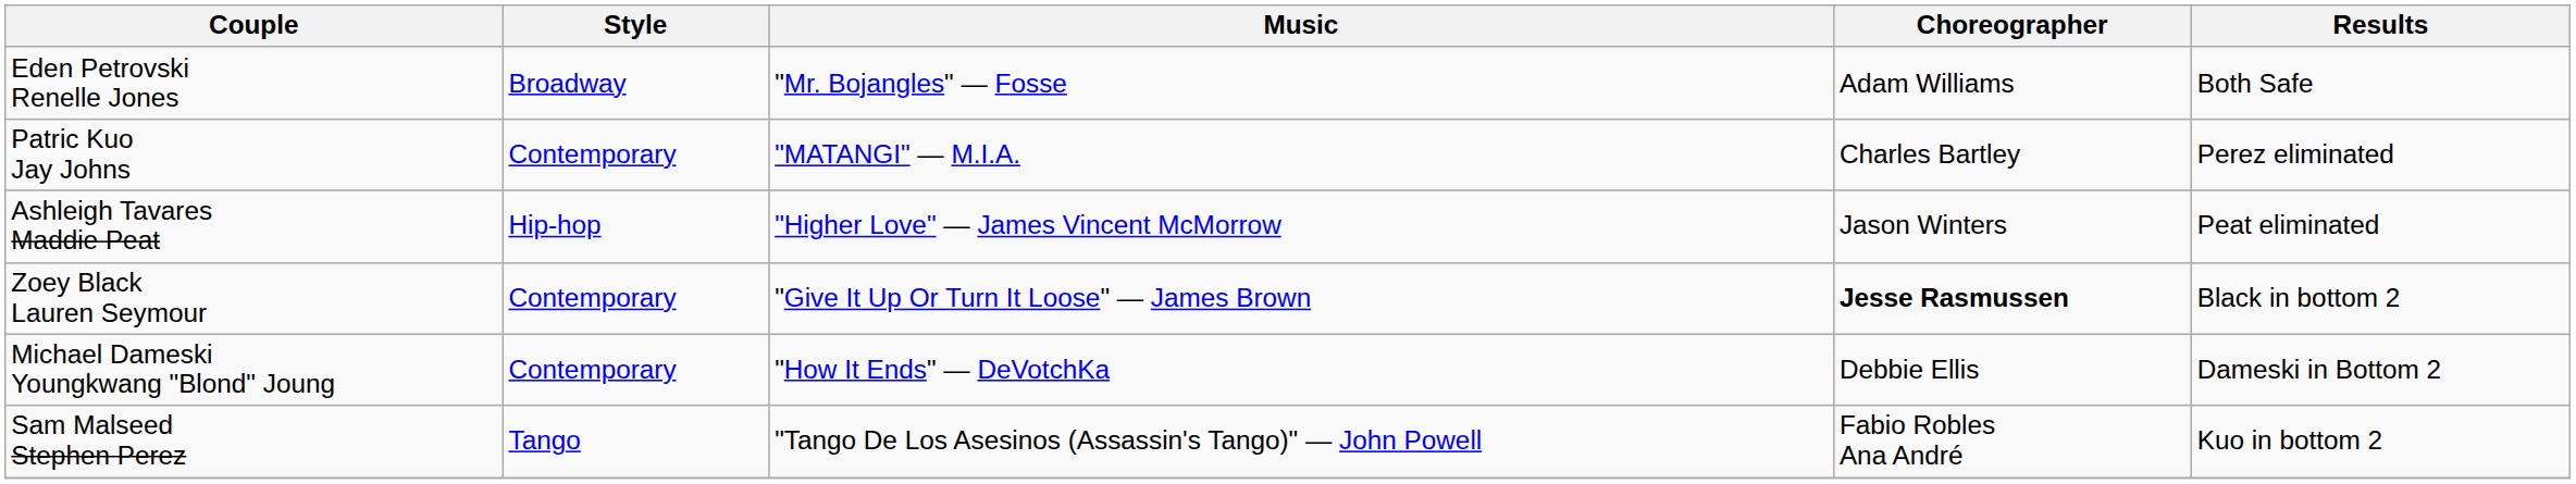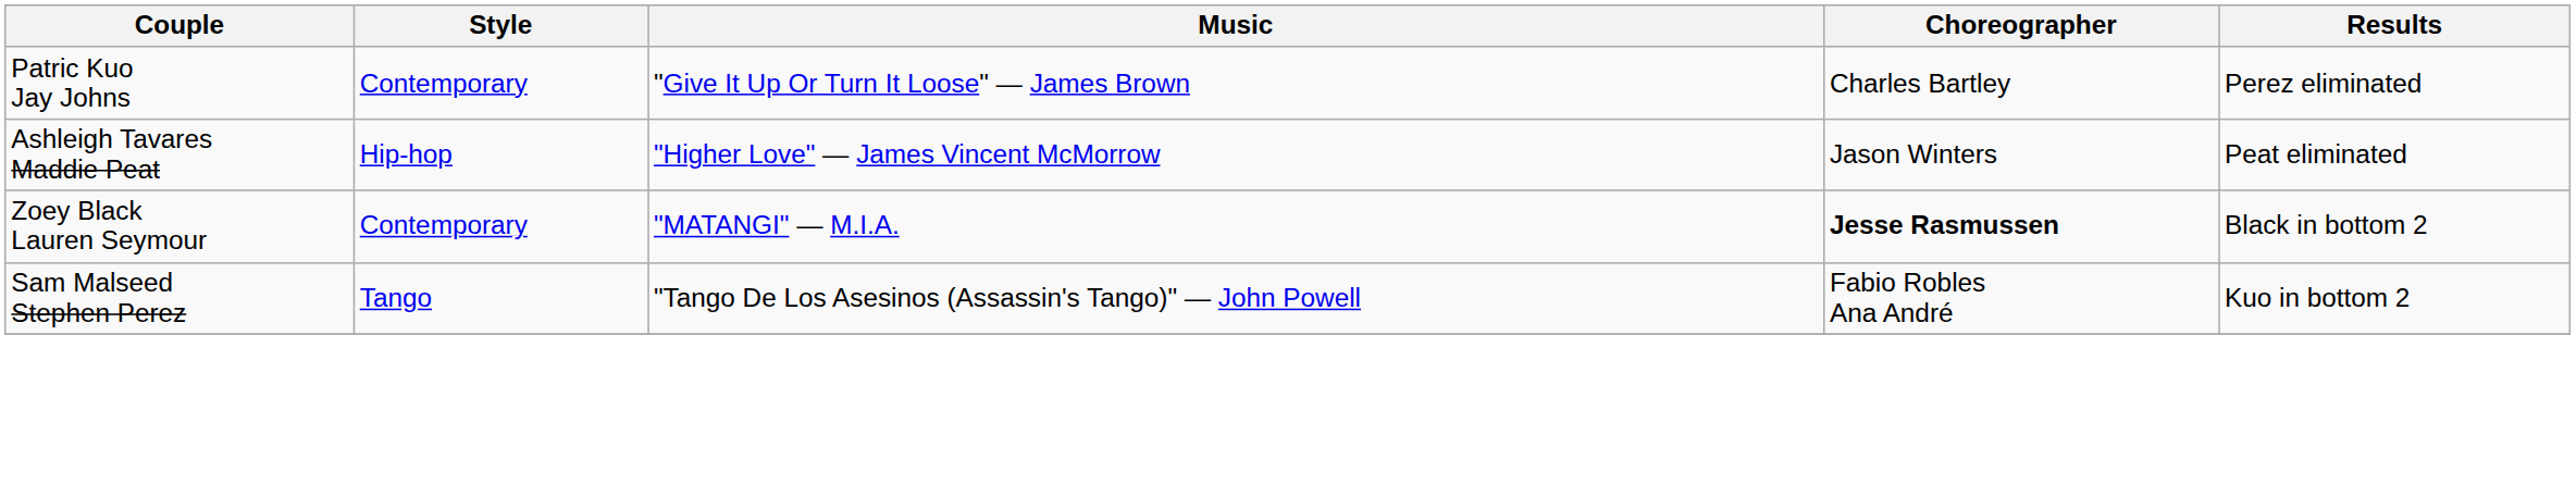- row: Eden Petrovski Renelle Jones | Broadway | "Mr. Bojangles" — Fosse | Adam Williams | Both Safe
Patric Kuo Jay Johns | Music: "MATANGI" — M.I.A. -> "Give It Up Or Turn It Loose" — James Brown
Zoey Black Lauren Seymour | Music: "Give It Up Or Turn It Loose" — James Brown -> "MATANGI" — M.I.A.
- row: Michael Dameski Youngkwang "Blond" Joung | Contemporary | "How It Ends" — DeVotchKa | Debbie Ellis | Dameski in Bottom 2
